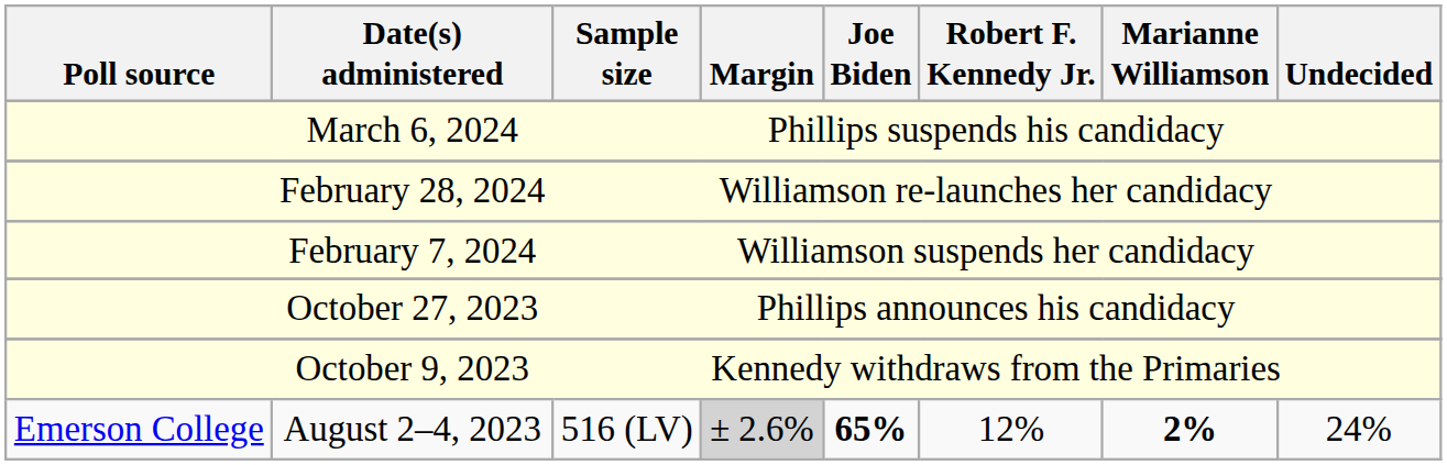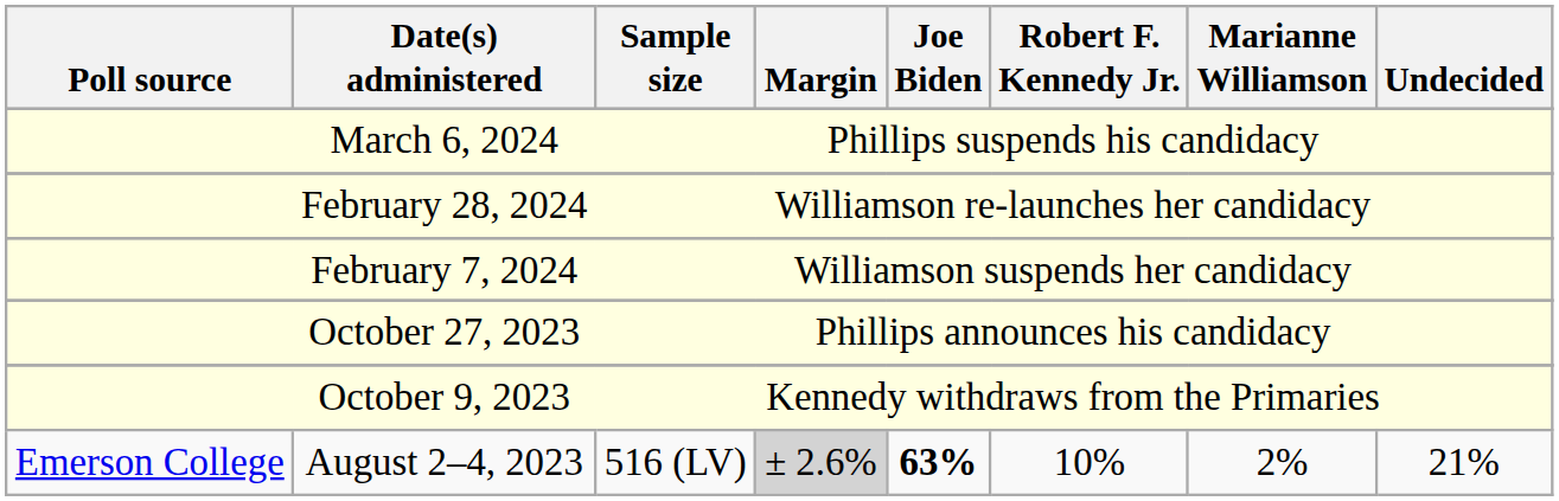August 2–4, 2023 | Joe Biden: 65% -> 63%
August 2–4, 2023 | Robert F. Kennedy Jr.: 12% -> 10%
August 2–4, 2023 | Marianne Williamson: bold -> normal
August 2–4, 2023 | Undecided: 24% -> 21%
